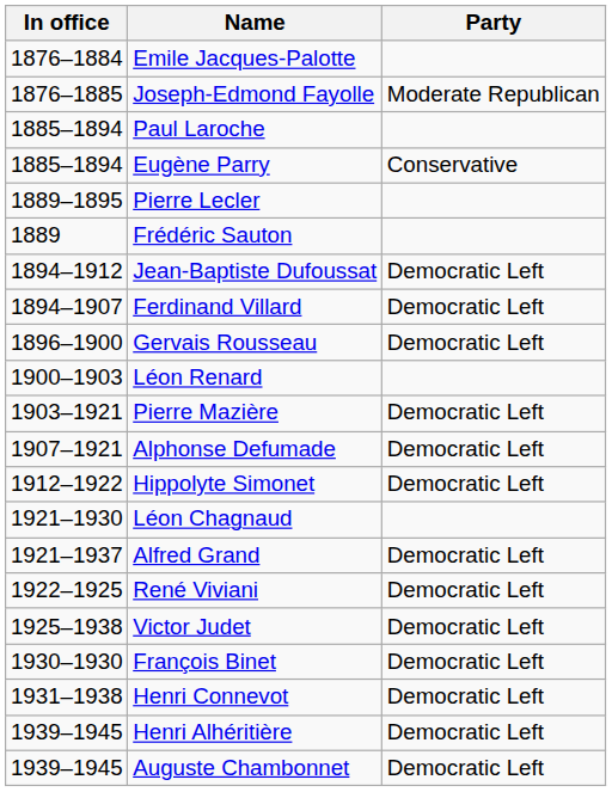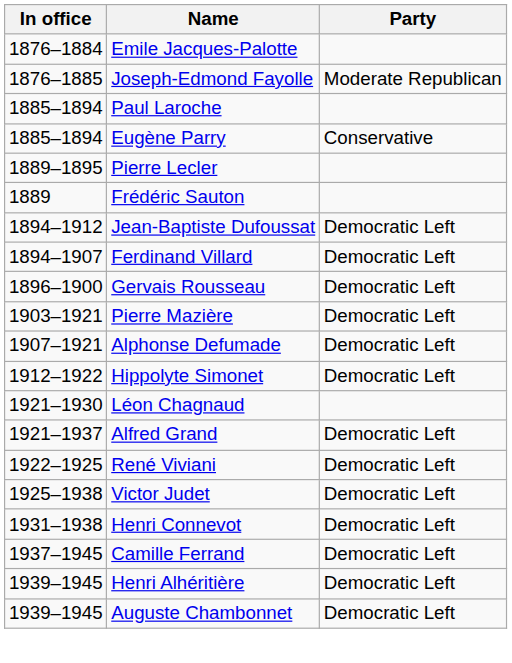- row: 1900–1903 | Léon Renard
- row: 1930–1930 | François Binet | Democratic Left
+ row: 1937–1945 | Camille Ferrand | Democratic Left
